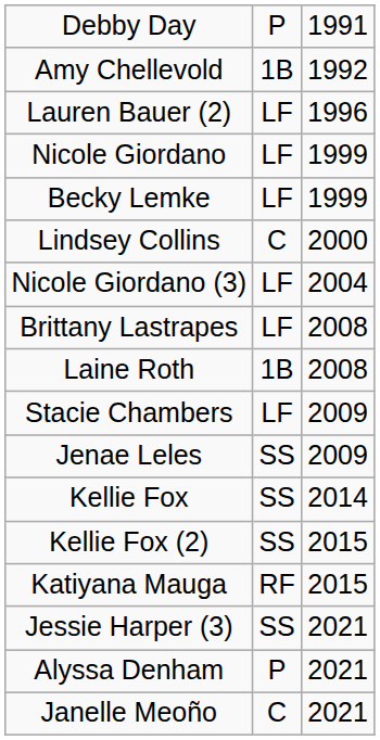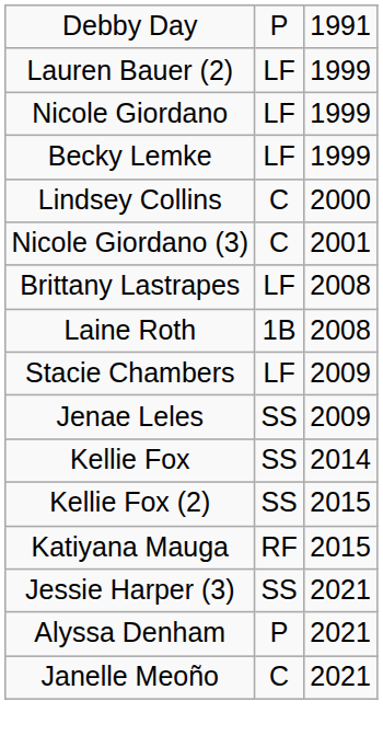- row: Amy Chellevold | 1B | 1992
Lauren Bauer (2) | column 3: 1996 -> 1999
Nicole Giordano (3) | column 2: LF -> C
Nicole Giordano (3) | column 3: 2004 -> 2001
